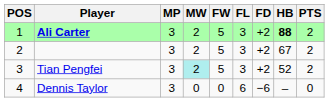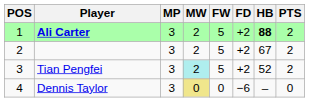- column: FL | 3 | 3 | 3 | 6
Dennis Taylor | MW: no background -> khaki background
